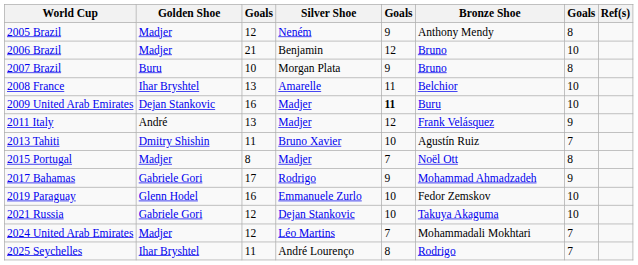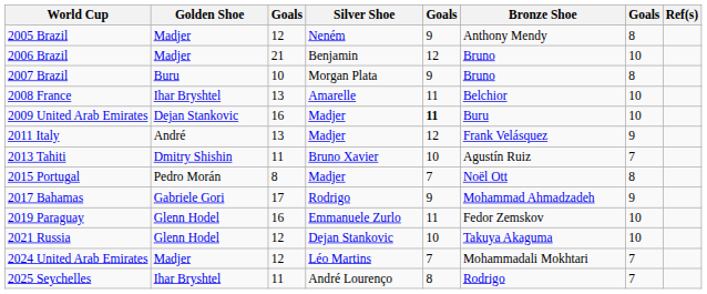2015 Portugal | Golden Shoe: Madjer -> Pedro Morán
2019 Paraguay | column 5: 10 -> 11
2021 Russia | Golden Shoe: Gabriele Gori -> Glenn Hodel
